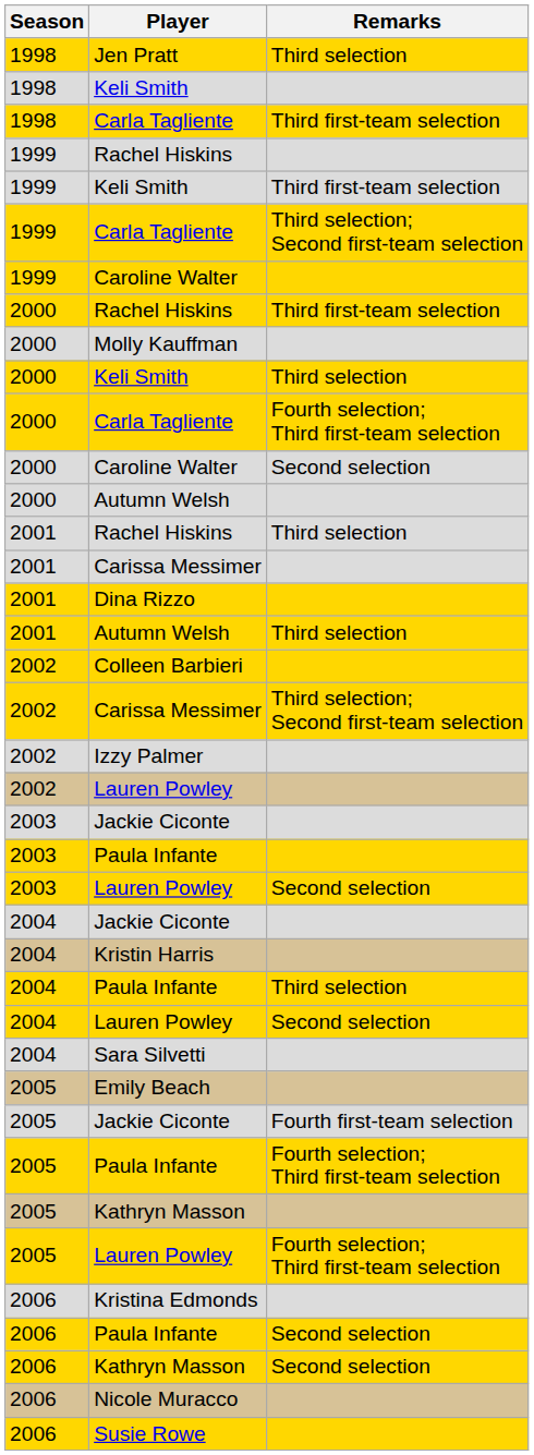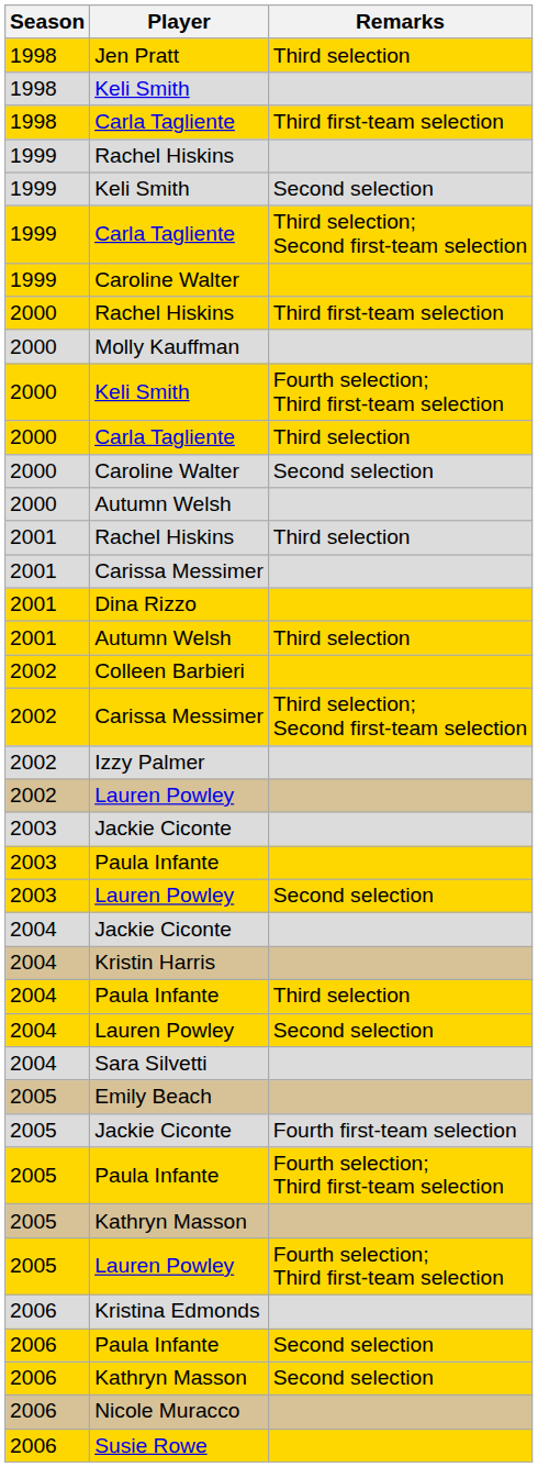1999 / Keli Smith | Remarks: Third first-team selection -> Second selection
2000 / Keli Smith | Remarks: Third selection -> Fourth selection; Third first-team selection
2000 / Carla Tagliente | Remarks: Fourth selection; Third first-team selection -> Third selection
